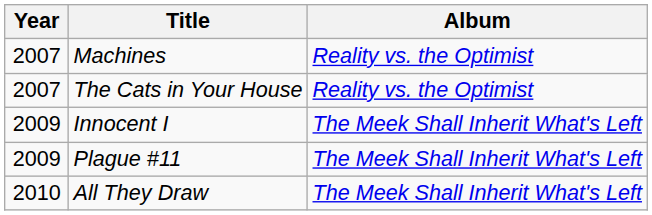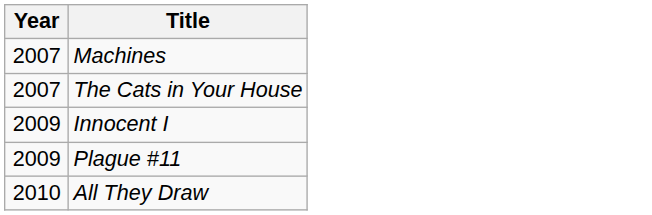- column: Album | Reality vs. the Optimist | Reality vs. the Optimist | The Meek Shall Inherit What's Left | The Meek Shall Inherit What's Left | The Meek Shall Inherit What's Left
